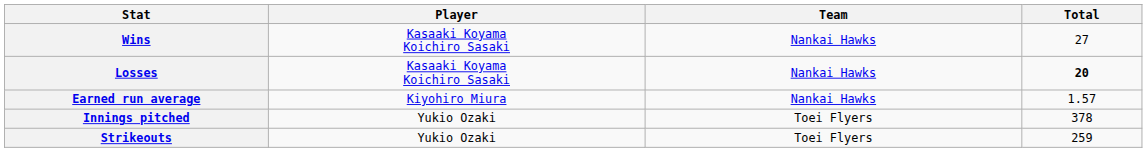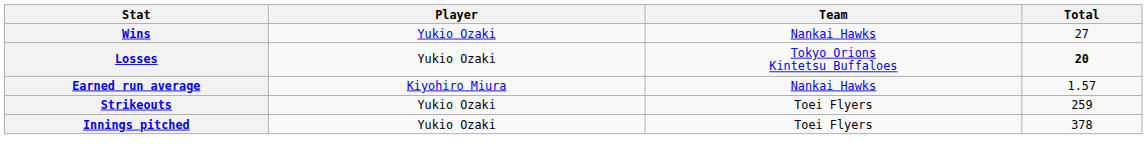Wins | Player: Kasaaki Koyama Koichiro Sasaki -> Yukio Ozaki
Losses | Player: Kasaaki Koyama Koichiro Sasaki -> Yukio Ozaki
Losses | Team: Nankai Hawks -> Tokyo Orions Kintetsu Buffaloes
rows swapped: Strikeouts <-> Innings pitched
